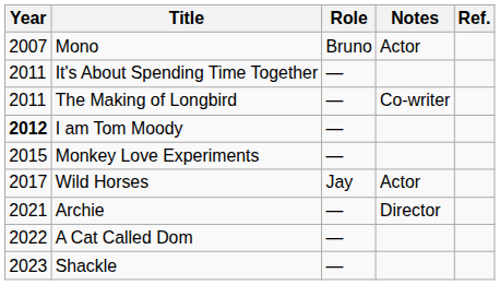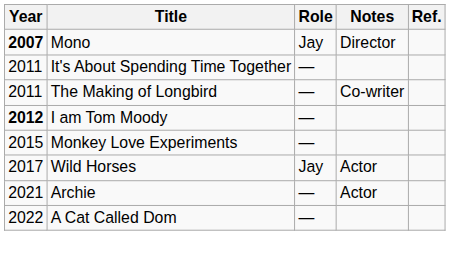Mono | Year: normal -> bold
Mono | Role: Bruno -> Jay
Mono | Notes: Actor -> Director
Archie | Notes: Director -> Actor
- row: 2023 | Shackle | —
